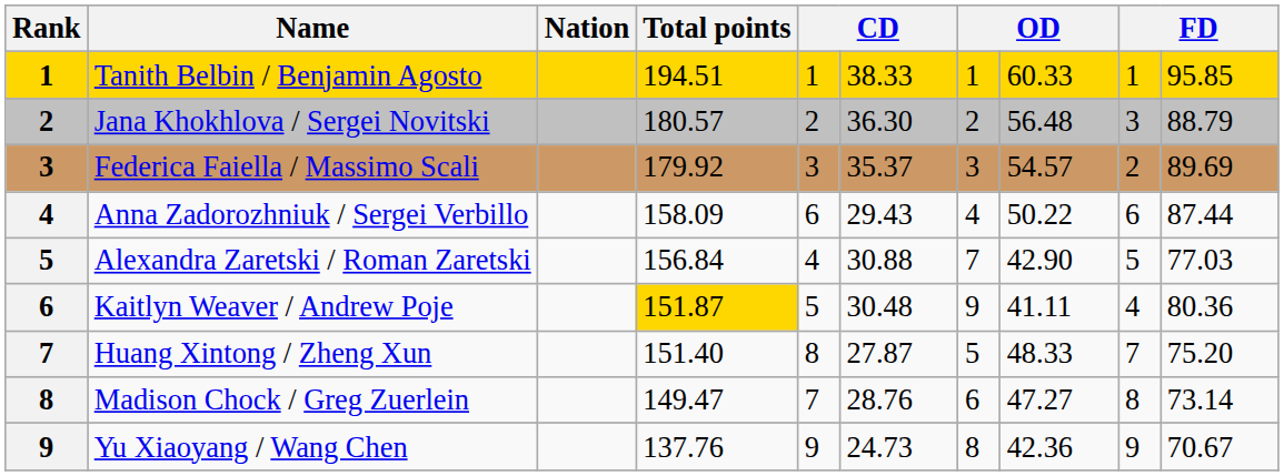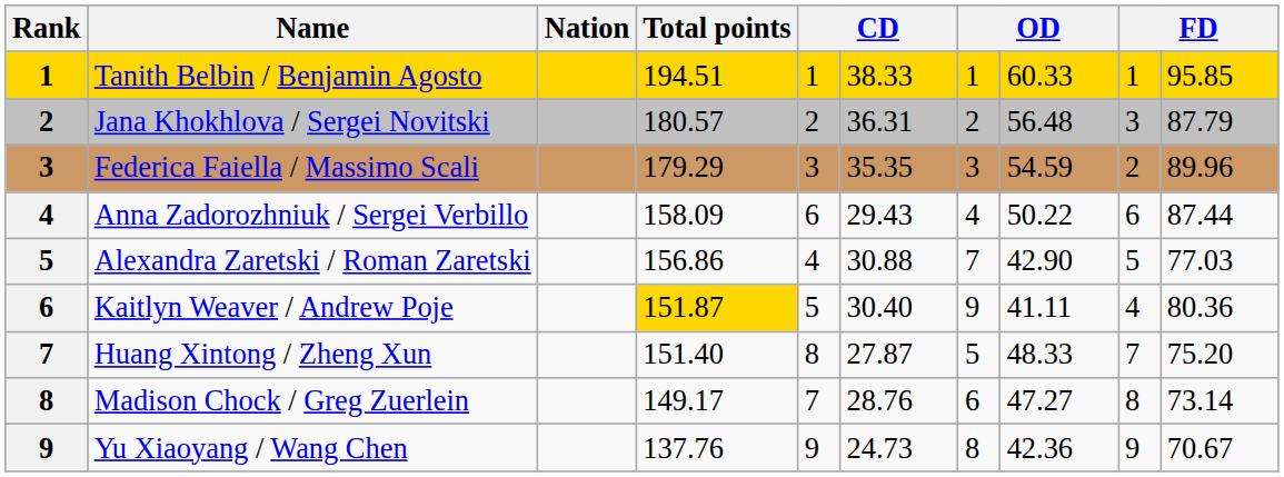Jana Khokhlova / Sergei Novitski | column 6: 36.30 -> 36.31
Jana Khokhlova / Sergei Novitski | column 10: 88.79 -> 87.79
Federica Faiella / Massimo Scali | Total points: 179.92 -> 179.29
Federica Faiella / Massimo Scali | column 6: 35.37 -> 35.35
Federica Faiella / Massimo Scali | column 8: 54.57 -> 54.59
Federica Faiella / Massimo Scali | column 10: 89.69 -> 89.96
Alexandra Zaretski / Roman Zaretski | Total points: 156.84 -> 156.86
Kaitlyn Weaver / Andrew Poje | column 6: 30.48 -> 30.40
Madison Chock / Greg Zuerlein | Total points: 149.47 -> 149.17
